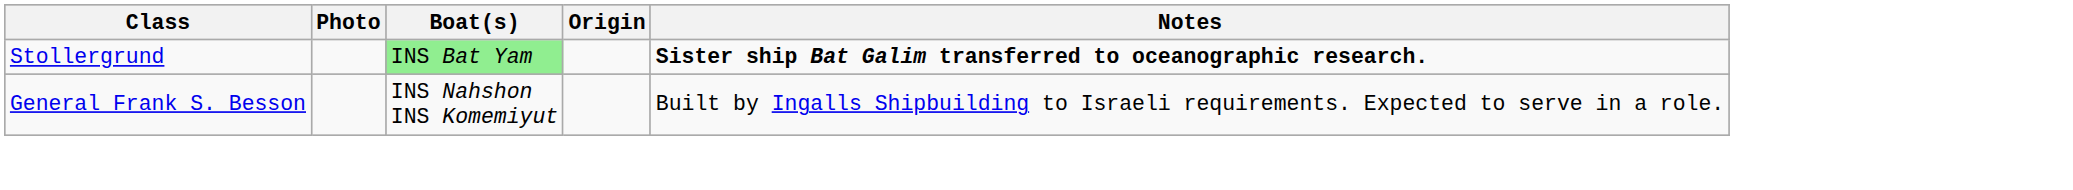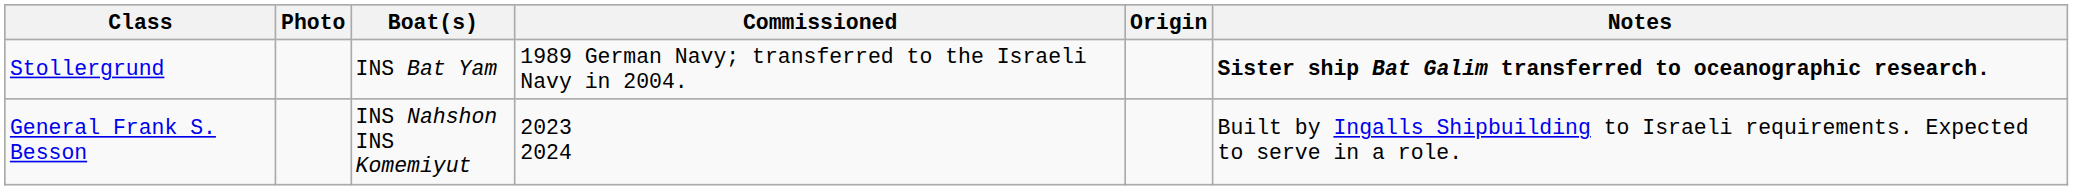+ column: Commissioned | 1989 German Navy; transferred to the Israeli Navy in 2004. | 2023 2024
Stollergrund | Boat(s): lightgreen background -> no background
